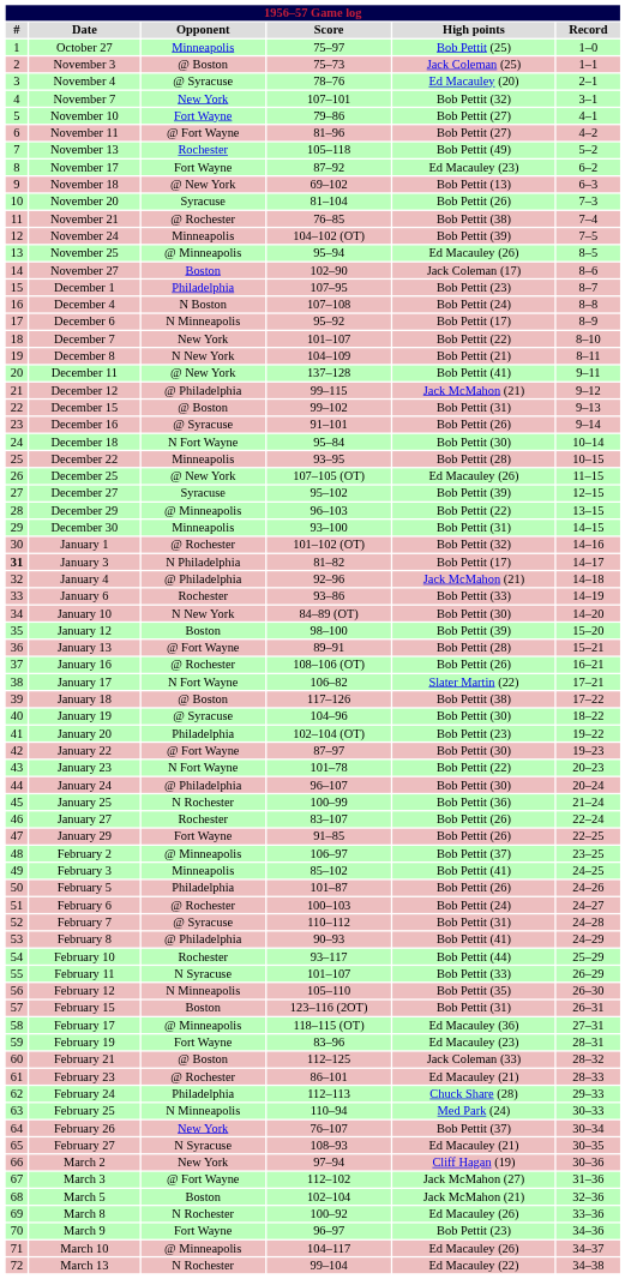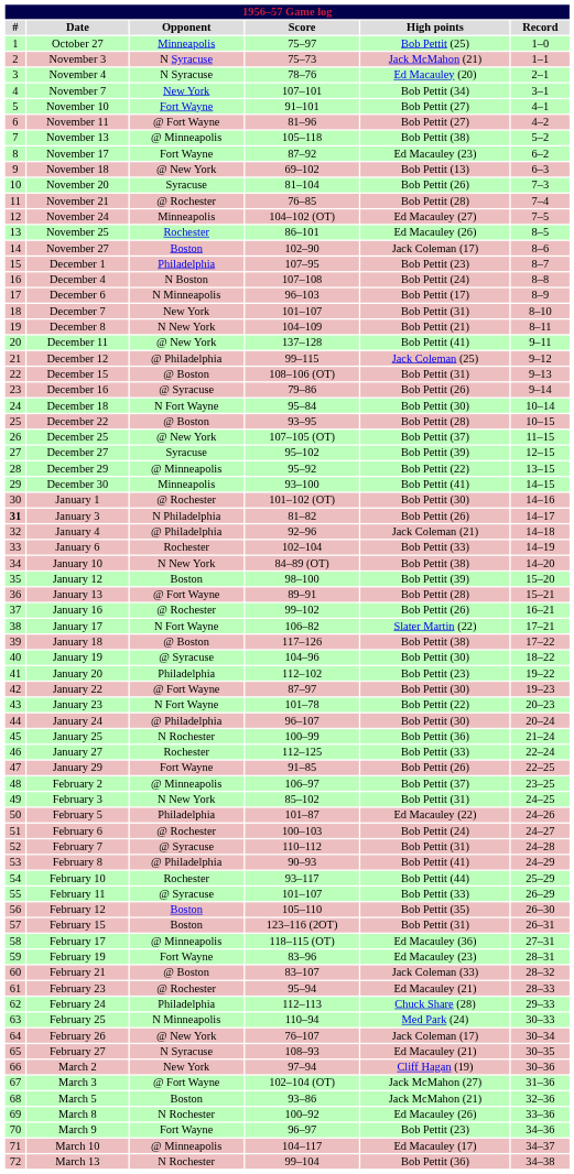November 3 | Opponent: @ Boston -> N Syracuse
November 3 | High points: Jack Coleman (25) -> Jack McMahon (21)
November 4 | Opponent: @ Syracuse -> N Syracuse
November 7 | High points: Bob Pettit (32) -> Bob Pettit (34)
November 10 | Score: 79–86 -> 91–101
November 13 | Opponent: Rochester -> @ Minneapolis
November 13 | High points: Bob Pettit (49) -> Bob Pettit (38)
November 21 | High points: Bob Pettit (38) -> Bob Pettit (28)
November 24 | High points: Bob Pettit (39) -> Ed Macauley (27)
November 25 | Opponent: @ Minneapolis -> Rochester
November 25 | Score: 95–94 -> 86–101
December 6 | Score: 95–92 -> 96–103
December 7 | High points: Bob Pettit (22) -> Bob Pettit (31)
December 12 | High points: Jack McMahon (21) -> Jack Coleman (25)
December 15 | Score: 99–102 -> 108–106 (OT)
December 16 | Score: 91–101 -> 79–86
December 22 | Opponent: Minneapolis -> @ Boston
December 25 | High points: Ed Macauley (26) -> Bob Pettit (37)
December 29 | Score: 96–103 -> 95–92
December 30 | High points: Bob Pettit (31) -> Bob Pettit (41)
January 1 | High points: Bob Pettit (32) -> Bob Pettit (30)
January 3 | High points: Bob Pettit (17) -> Bob Pettit (26)
January 4 | High points: Jack McMahon (21) -> Jack Coleman (21)
January 6 | Score: 93–86 -> 102–104
January 10 | High points: Bob Pettit (30) -> Bob Pettit (38)
January 16 | Score: 108–106 (OT) -> 99–102
January 20 | Score: 102–104 (OT) -> 112–102
January 27 | Score: 83–107 -> 112–125
January 27 | High points: Bob Pettit (26) -> Bob Pettit (33)
February 3 | Opponent: Minneapolis -> N New York
February 3 | High points: Bob Pettit (41) -> Bob Pettit (31)
February 5 | High points: Bob Pettit (26) -> Ed Macauley (22)
February 11 | Opponent: N Syracuse -> @ Syracuse
February 12 | Opponent: N Minneapolis -> Boston
February 21 | Score: 112–125 -> 83–107
February 23 | Score: 86–101 -> 95–94
February 26 | Opponent: New York -> @ New York
February 26 | High points: Bob Pettit (37) -> Jack Coleman (17)
March 3 | Score: 112–102 -> 102–104 (OT)
March 5 | Score: 102–104 -> 93–86
March 10 | High points: Ed Macauley (26) -> Ed Macauley (17)
March 13 | High points: Ed Macauley (22) -> Bob Pettit (36)
